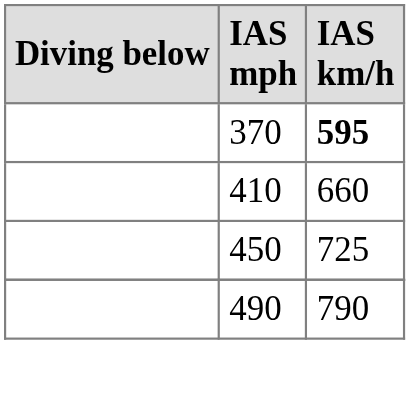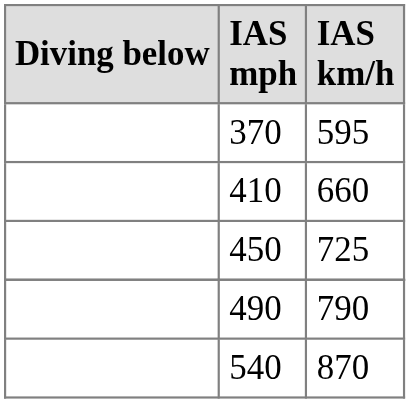370 | IAS km/h: bold -> normal
+ row: 540 | 870
